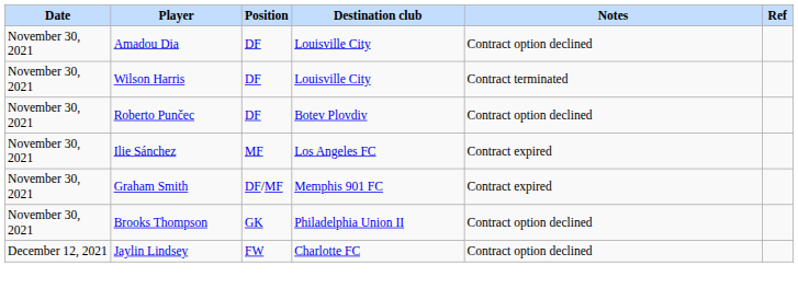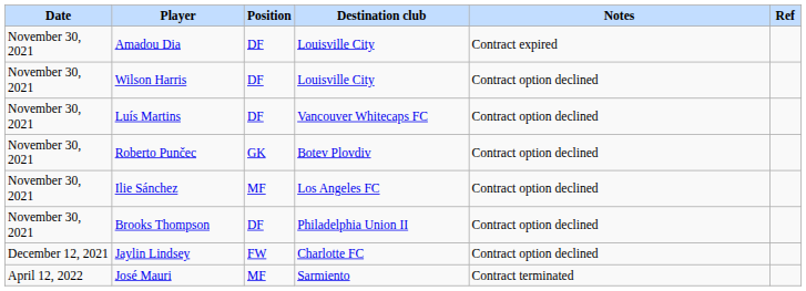Amadou Dia | Notes: Contract option declined -> Contract expired
Wilson Harris | Notes: Contract terminated -> Contract option declined
+ row: November 30, 2021 | Luís Martins | DF | Vancouver Whitecaps FC | Contract option declined
Roberto Punčec | Position: DF -> GK
Ilie Sánchez | Notes: Contract expired -> Contract option declined
- row: November 30, 2021 | Graham Smith | DF/MF | Memphis 901 FC | Contract expired
Brooks Thompson | Position: GK -> DF
+ row: April 12, 2022 | José Mauri | MF | Sarmiento | Contract terminated
